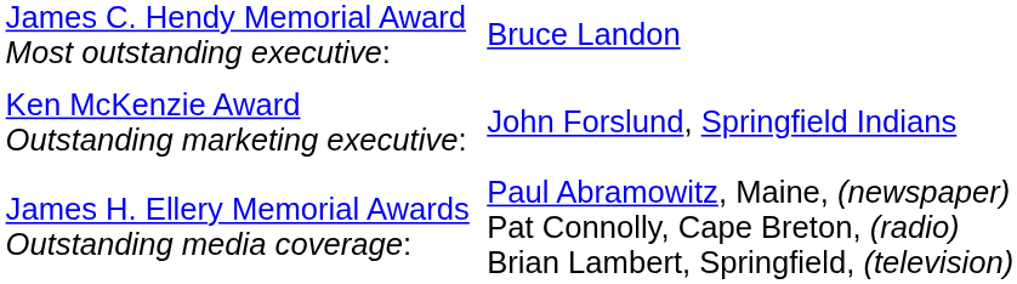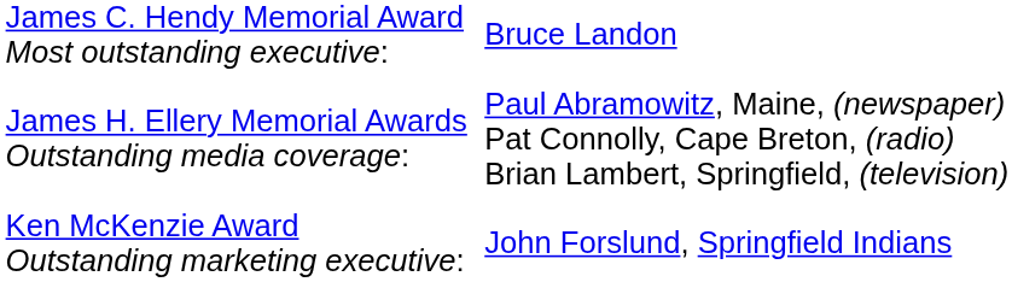rows swapped: James H. Ellery Memorial Awards Outstanding media coverage: <-> Ken McKenzie Award Outstanding marketing executive:
